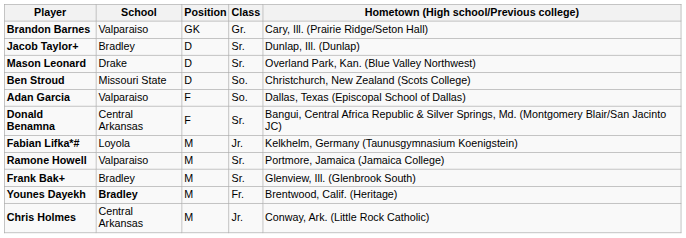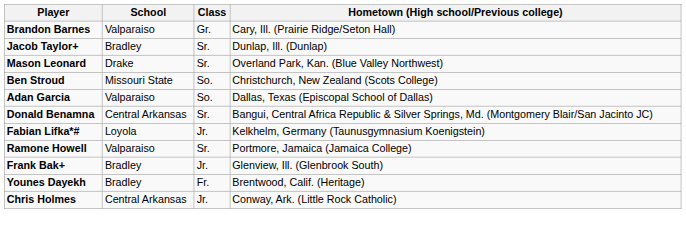- column: Position | GK | D | D | D | F | F | M | M | M | M | M
Frank Bak+ | Class: Sr. -> Jr.
Younes Dayekh | School: bold -> normal
